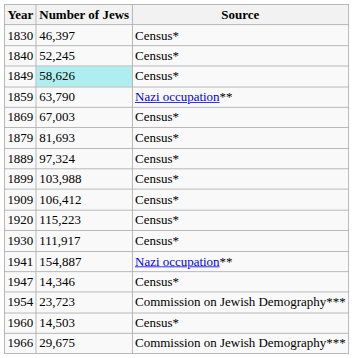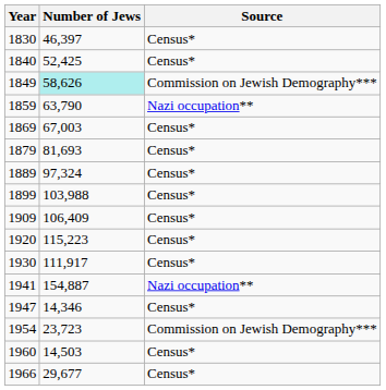1840 | Number of Jews: 52,245 -> 52,425
1849 | Source: Census* -> Commission on Jewish Demography***
1909 | Number of Jews: 106,412 -> 106,409
1966 | Number of Jews: 29,675 -> 29,677
1966 | Source: Commission on Jewish Demography*** -> Census*
